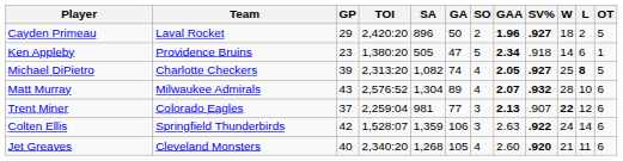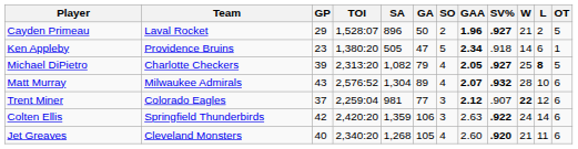Cayden Primeau | TOI: 2,420:20 -> 1,528:07
Cayden Primeau | W: 18 -> 21
Michael DiPietro | GA: 74 -> 79
Trent Miner | GAA: 2.13 -> 2.12
Colten Ellis | TOI: 1,528:07 -> 2,420:20
